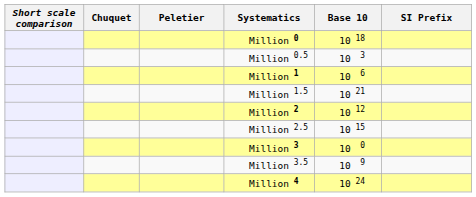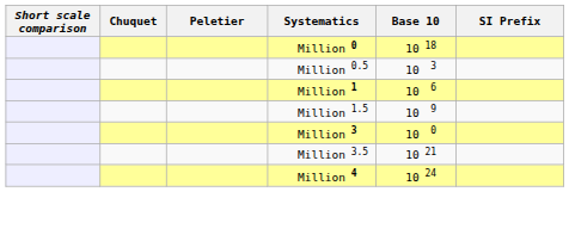Million 1.5 | Base 10: 10 21 -> 10 9
- row: Million 2 | 10 12
- row: Million 2.5 | 10 15
Million 3.5 | Base 10: 10 9 -> 10 21
